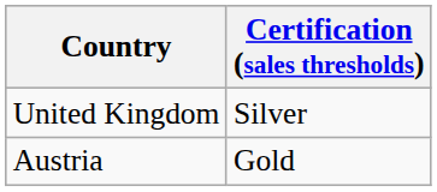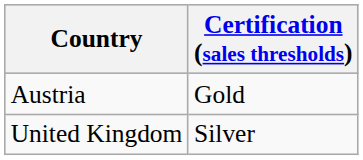rows swapped: Austria <-> United Kingdom
